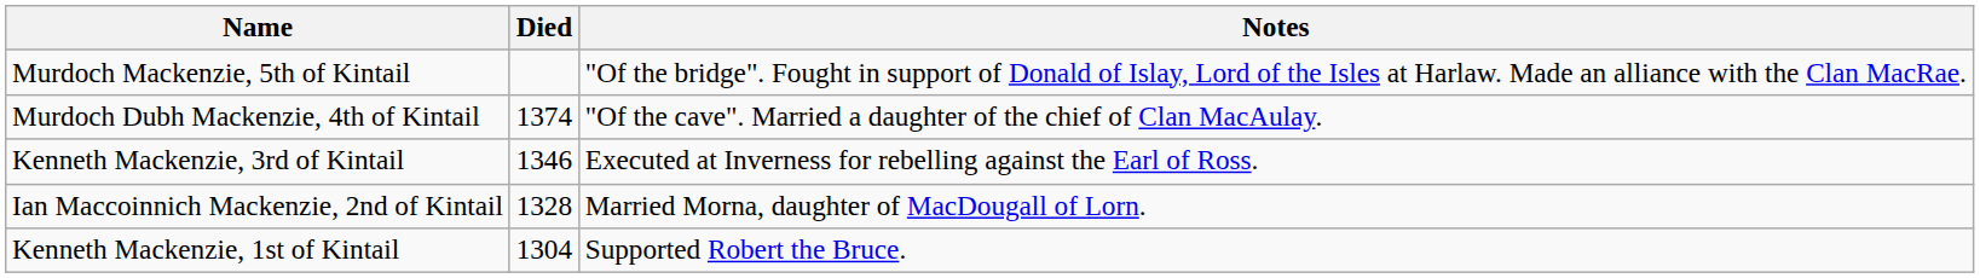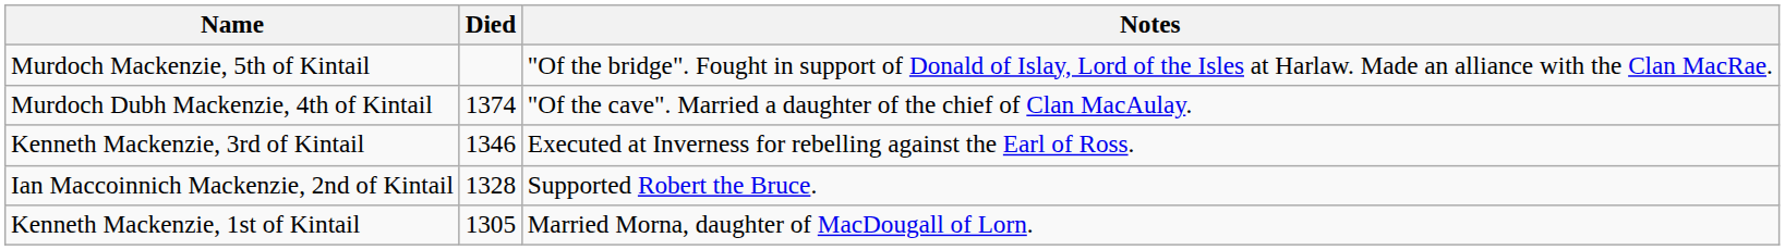Ian Maccoinnich Mackenzie, 2nd of Kintail | Notes: Married Morna, daughter of MacDougall of Lorn. -> Supported Robert the Bruce.
Kenneth Mackenzie, 1st of Kintail | Died: 1304 -> 1305
Kenneth Mackenzie, 1st of Kintail | Notes: Supported Robert the Bruce. -> Married Morna, daughter of MacDougall of Lorn.
